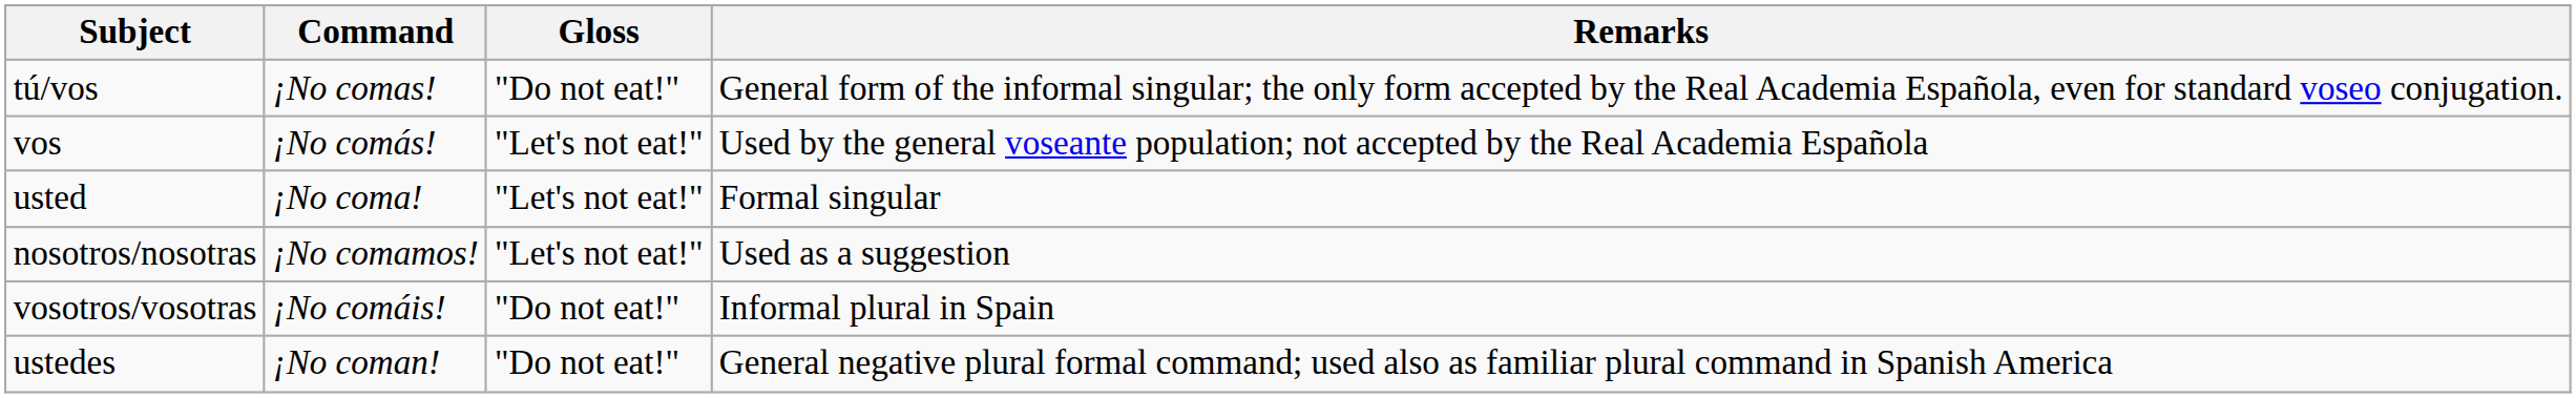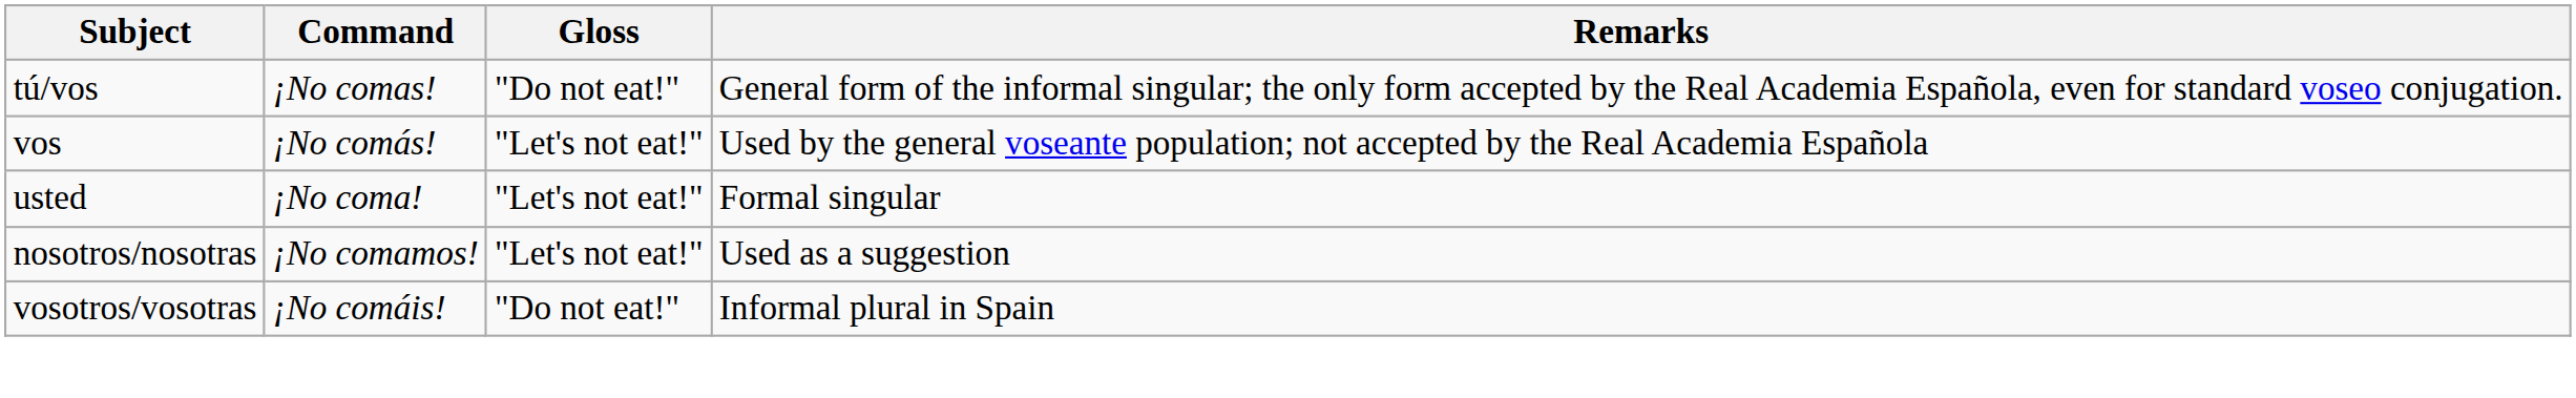- row: ustedes | ¡No coman! | "Do not eat!" | General negative plural formal command; used also as familiar plural command in Spanish America
